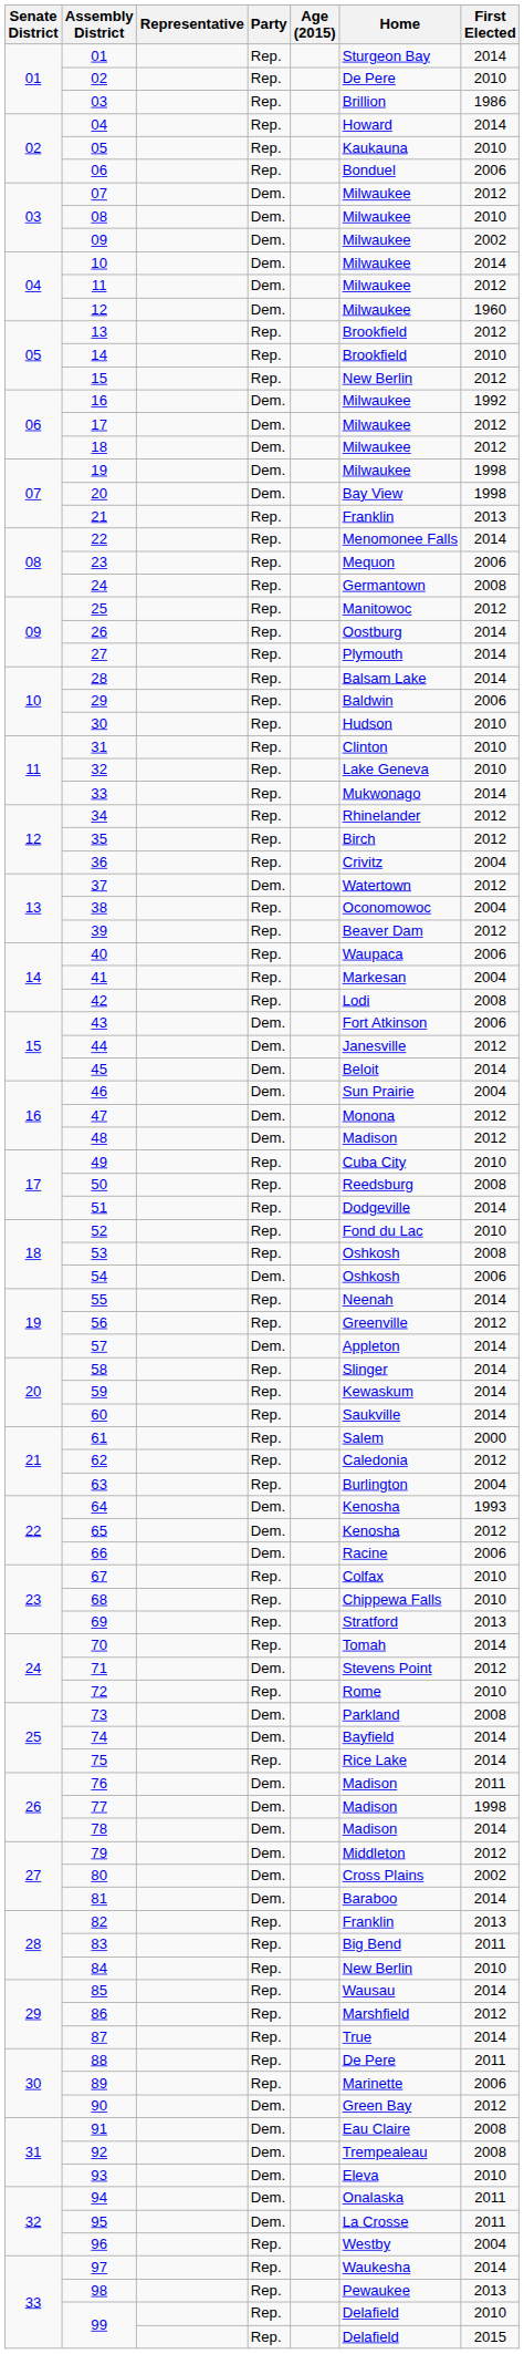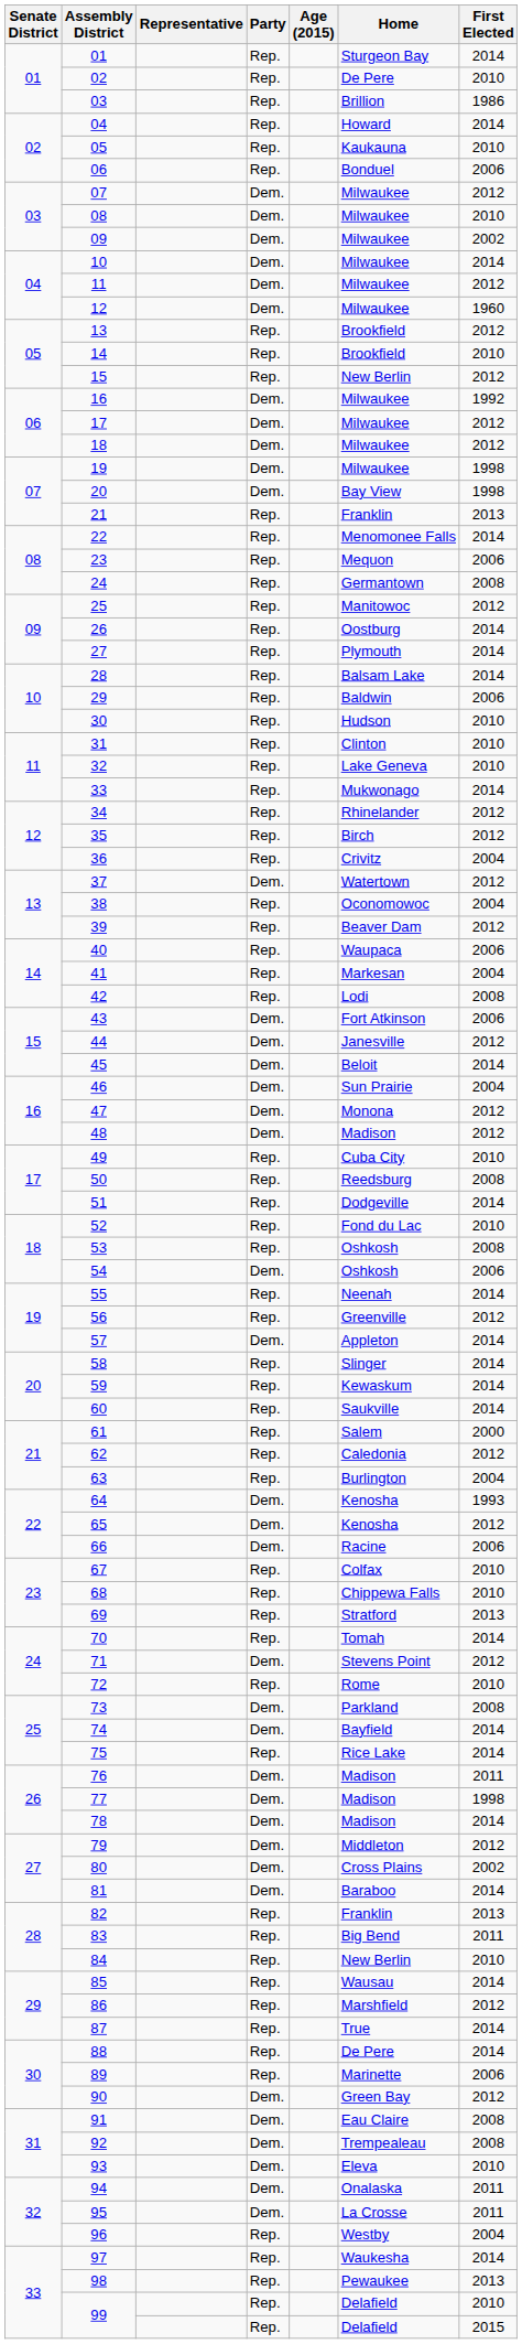88 | First Elected: 2011 -> 2014
